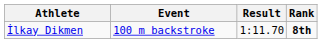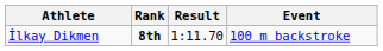columns swapped: Event <-> Rank
